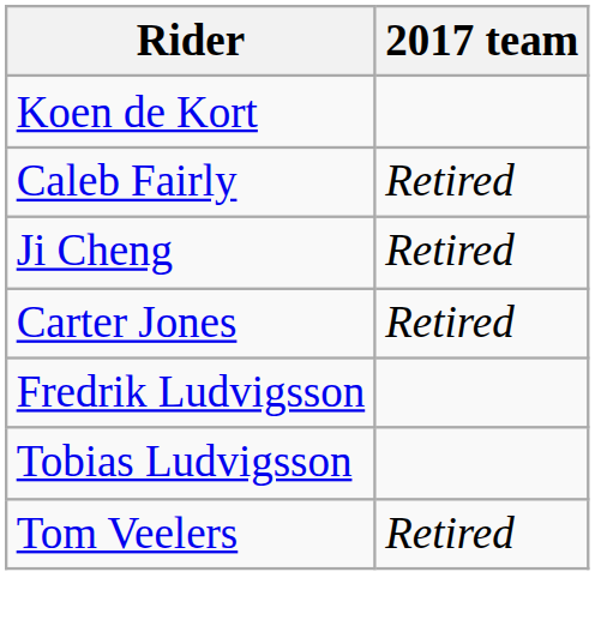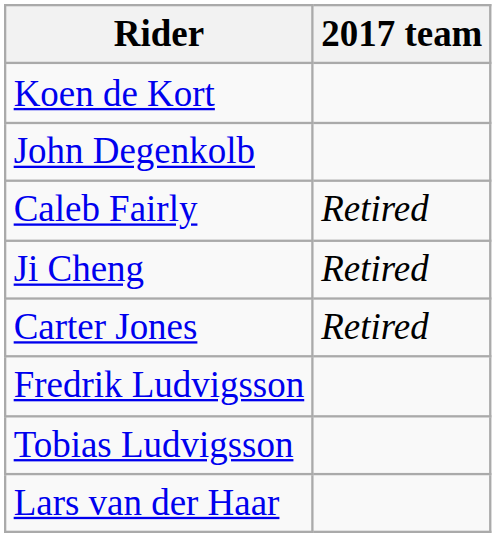+ row: John Degenkolb
+ row: Lars van der Haar
- row: Tom Veelers | Retired
